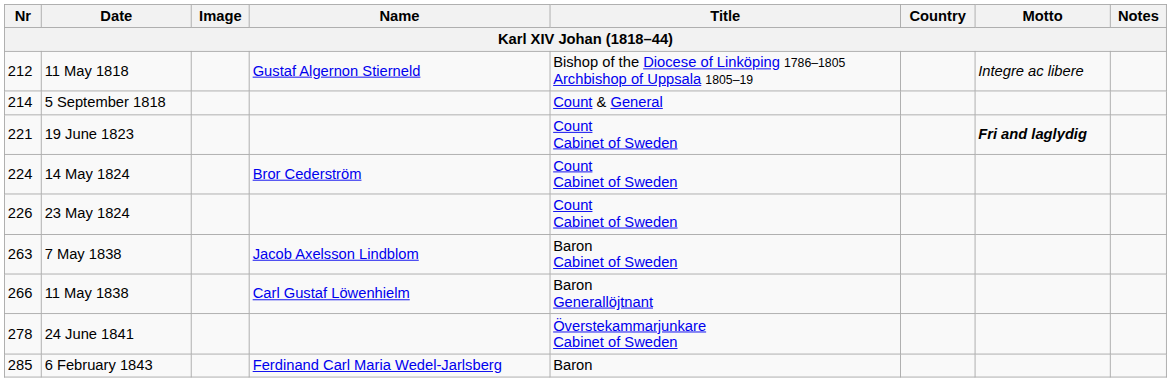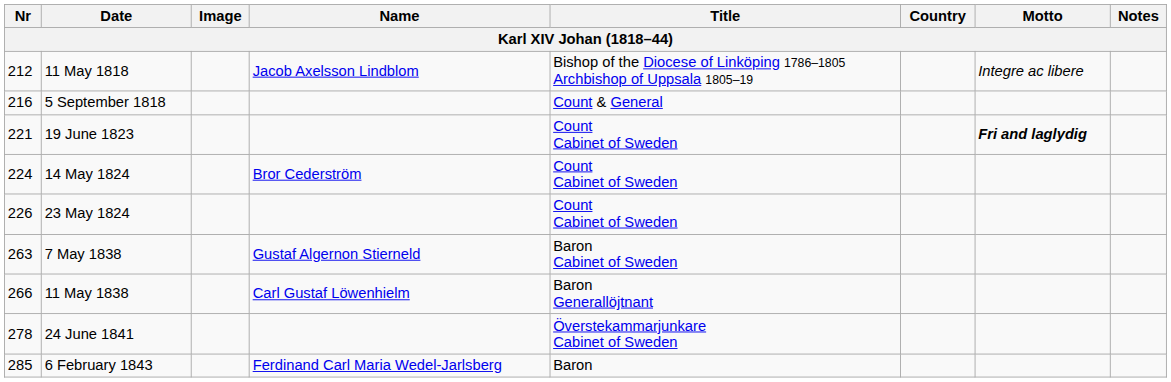11 May 1818 | Name: Gustaf Algernon Stierneld -> Jacob Axelsson Lindblom
5 September 1818 | Nr: 214 -> 216
7 May 1838 | Name: Jacob Axelsson Lindblom -> Gustaf Algernon Stierneld
